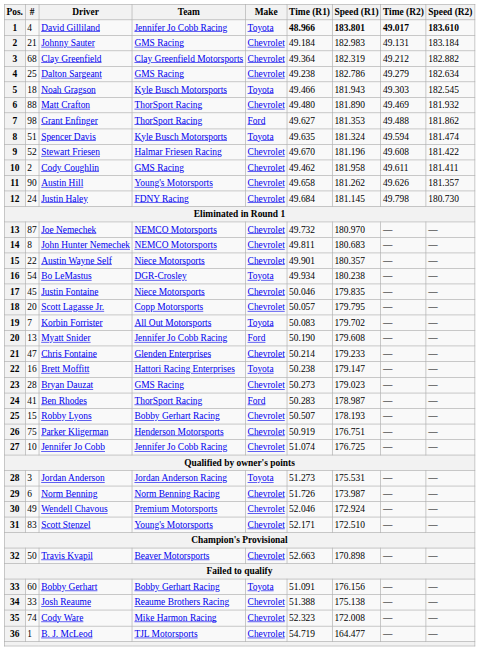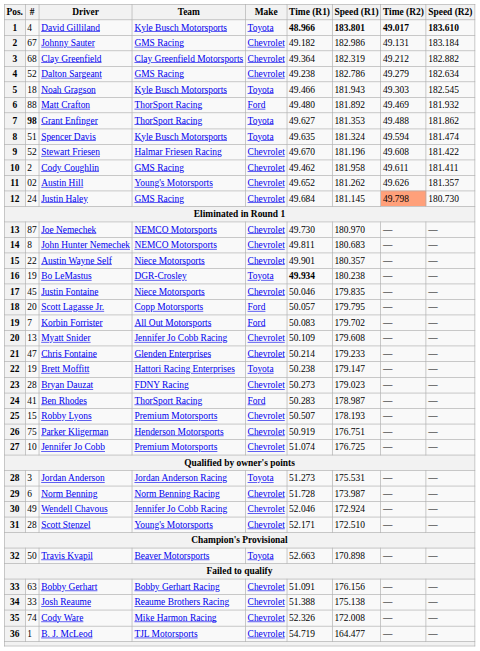David Gilliland | Team: Jennifer Jo Cobb Racing -> Kyle Busch Motorsports
Johnny Sauter | #: 21 -> 67
Johnny Sauter | Time (R1): 49.184 -> 49.182
Johnny Sauter | Speed (R1): 182.983 -> 182.986
Dalton Sargeant | #: 25 -> 52
Matt Crafton | Make: Chevrolet -> Ford
Matt Crafton | Speed (R1): 181.890 -> 181.892
Grant Enfinger | #: normal -> bold
Grant Enfinger | Make: Ford -> Toyota
Austin Hill | #: 90 -> 02
Austin Hill | Time (R1): 49.658 -> 49.652
Justin Haley | Team: FDNY Racing -> GMS Racing
Justin Haley | Time (R2): no background -> lightsalmon background
Joe Nemechek | Time (R1): 49.732 -> 49.730
Bo LeMastus | #: 54 -> 19
Bo LeMastus | Time (R1): normal -> bold
Scott Lagasse Jr. | Make: Chevrolet -> Ford
Korbin Forrister | Make: Toyota -> Ford
Myatt Snider | Make: Ford -> Chevrolet
Myatt Snider | Time (R1): 50.190 -> 50.109
Brett Moffitt | #: 16 -> 19
Bryan Dauzat | Team: GMS Racing -> FDNY Racing
Robby Lyons | Team: Bobby Gerhart Racing -> Premium Motorsports
Jennifer Jo Cobb | Team: Jennifer Jo Cobb Racing -> Premium Motorsports
Norm Benning | Time (R1): 51.726 -> 51.728
Wendell Chavous | Team: Premium Motorsports -> Jennifer Jo Cobb Racing
Scott Stenzel | #: 83 -> 28
Travis Kvapil | Make: Chevrolet -> Toyota
Bobby Gerhart | #: 60 -> 63
Bobby Gerhart | Make: Toyota -> Chevrolet
Cody Ware | Time (R1): 52.323 -> 52.326
